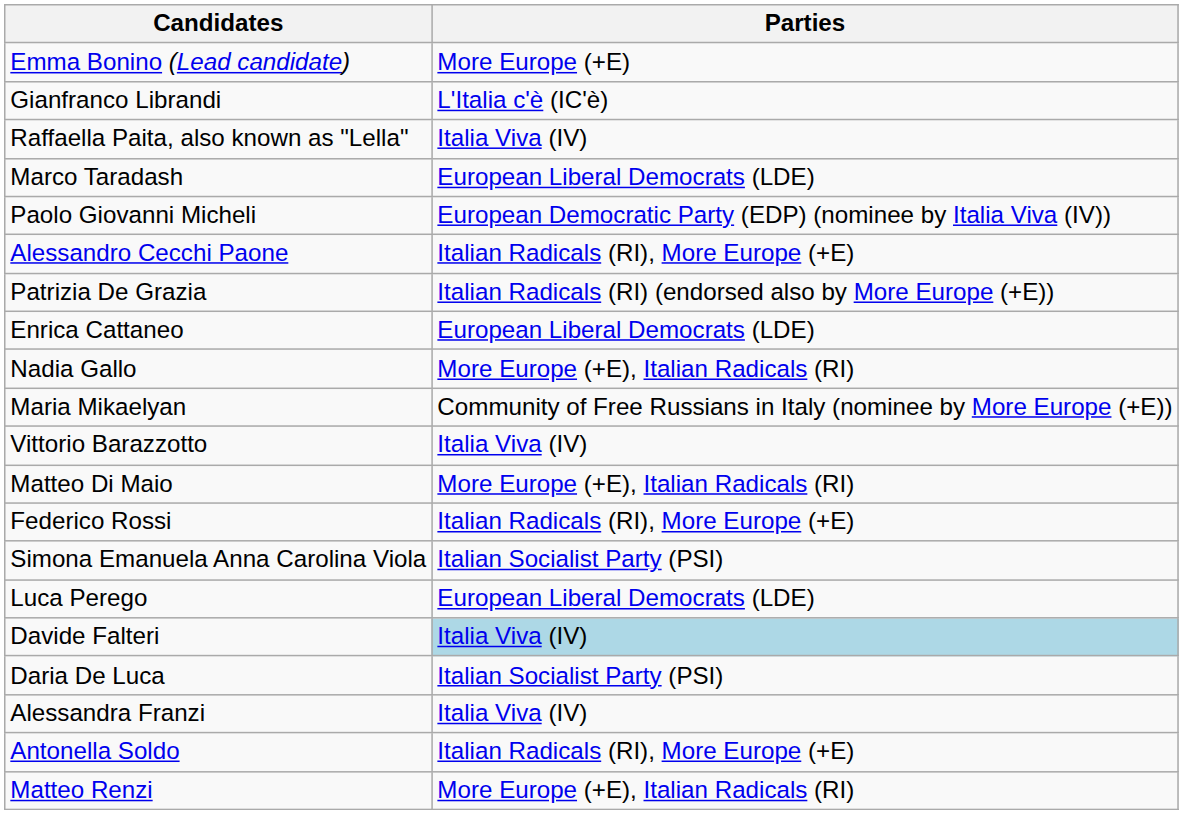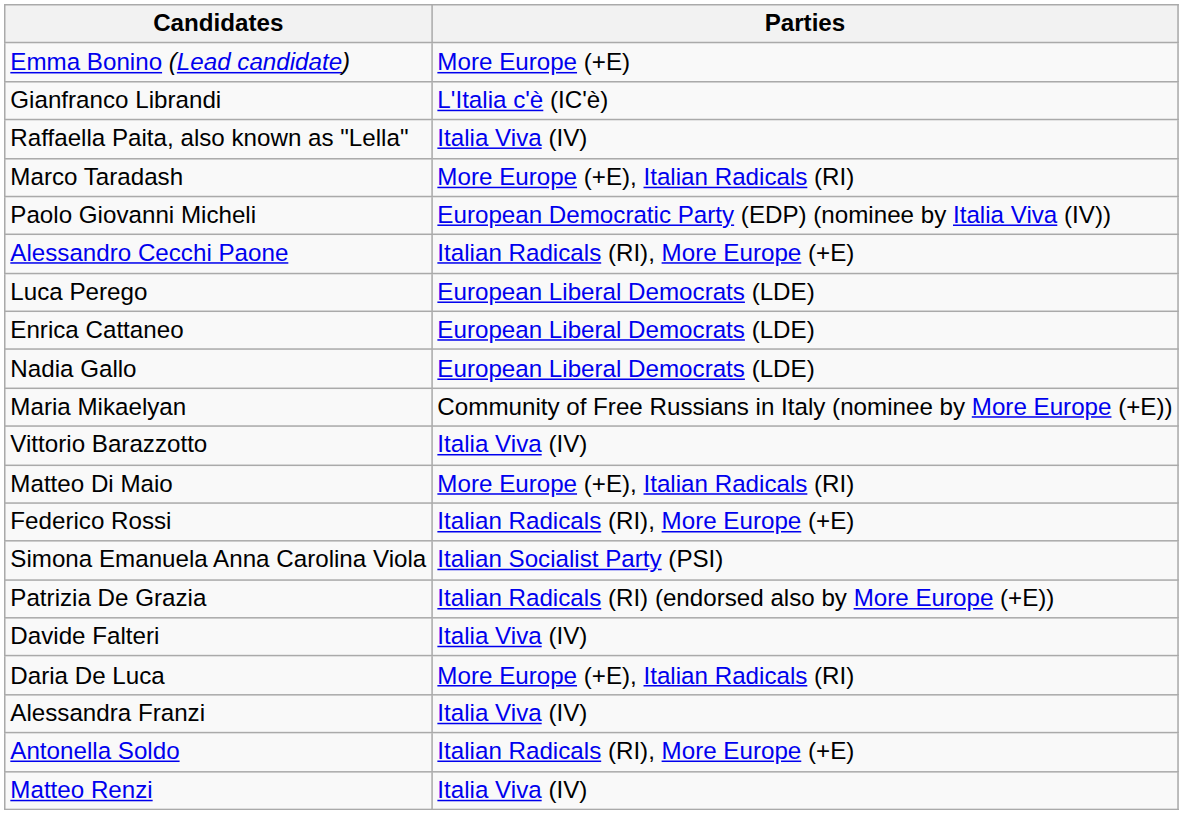Marco Taradash | Parties: European Liberal Democrats (LDE) -> More Europe (+E), Italian Radicals (RI)
rows swapped: Patrizia De Grazia <-> Luca Perego
Nadia Gallo | Parties: More Europe (+E), Italian Radicals (RI) -> European Liberal Democrats (LDE)
Davide Falteri | Parties: lightblue background -> no background
Daria De Luca | Parties: Italian Socialist Party (PSI) -> More Europe (+E), Italian Radicals (RI)
Matteo Renzi | Parties: More Europe (+E), Italian Radicals (RI) -> Italia Viva (IV)
